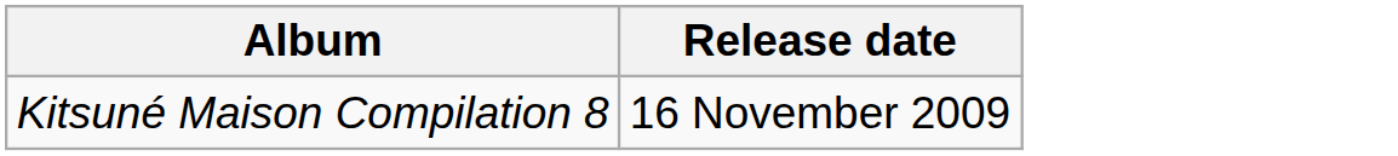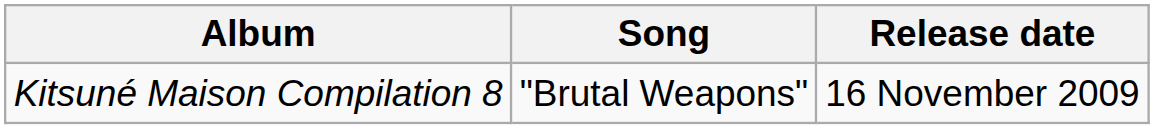+ column: Song | "Brutal Weapons"
